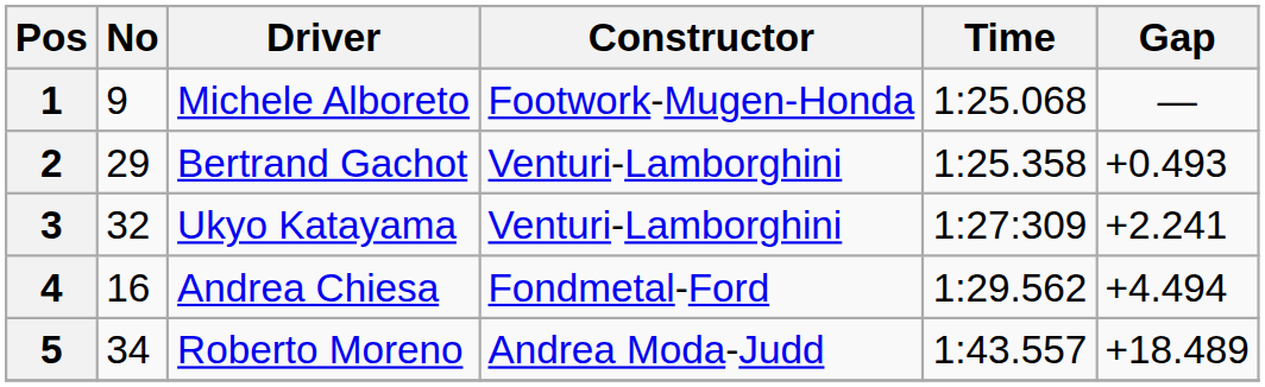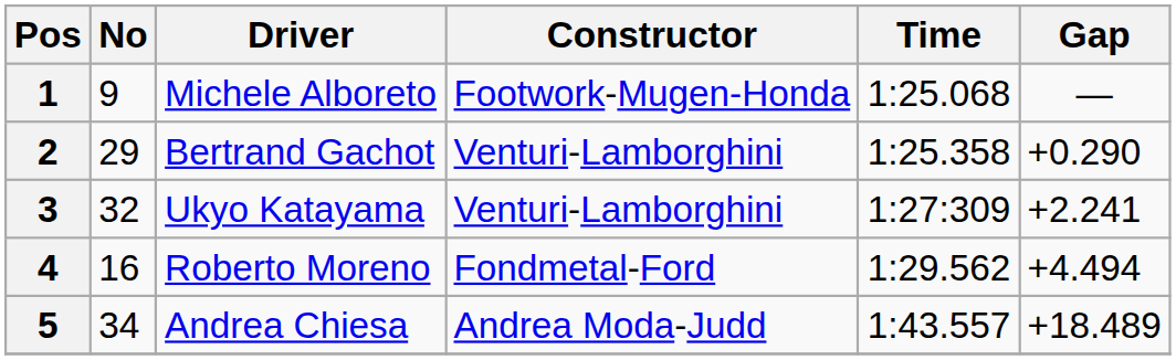2 | Gap: +0.493 -> +0.290
4 | Driver: Andrea Chiesa -> Roberto Moreno
5 | Driver: Roberto Moreno -> Andrea Chiesa
